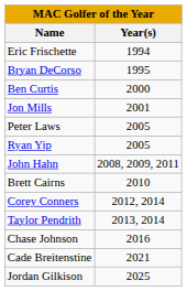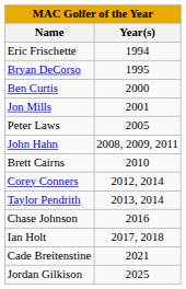- row: Ryan Yip | 2005
+ row: Ian Holt | 2017, 2018
